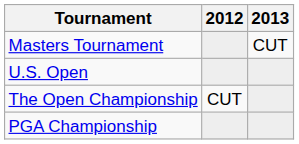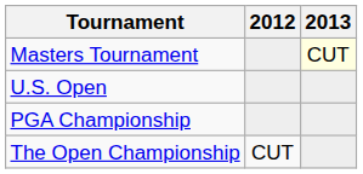Masters Tournament | 2013: no background -> lightyellow background
rows swapped: The Open Championship <-> PGA Championship
